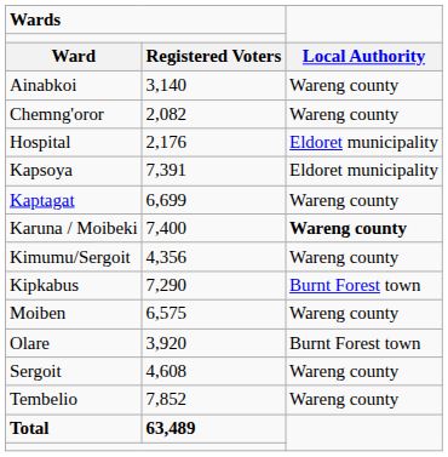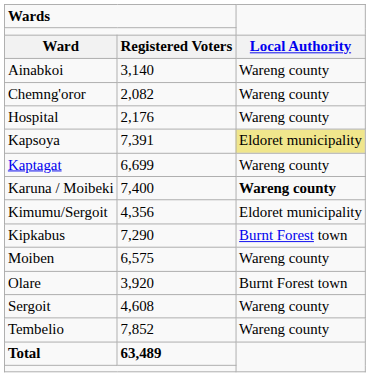Hospital | column 3: Eldoret municipality -> Wareng county
Kapsoya | column 3: no background -> khaki background
Kimumu/Sergoit | column 3: Wareng county -> Eldoret municipality
